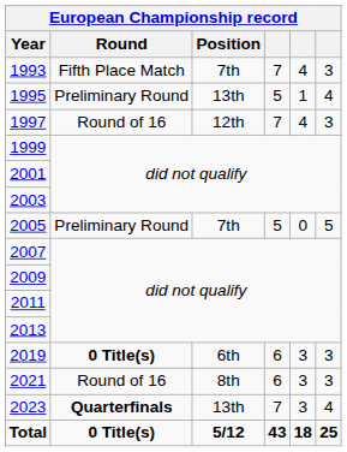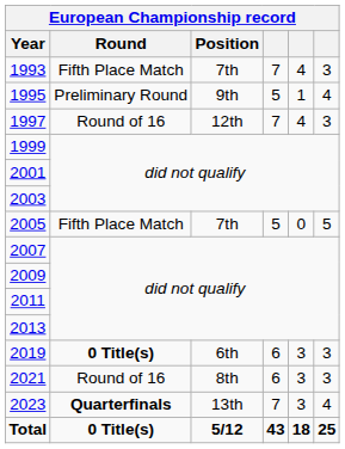1995 | Position: 13th -> 9th
2005 | Round: Preliminary Round -> Fifth Place Match
